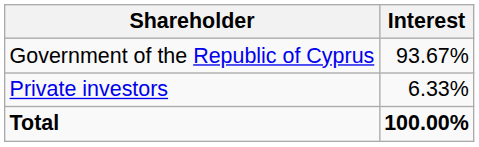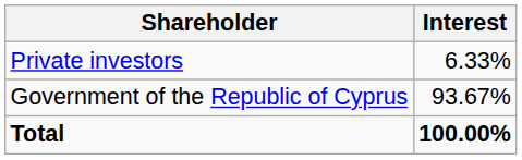rows swapped: Government of the Republic of Cyprus <-> Private investors
